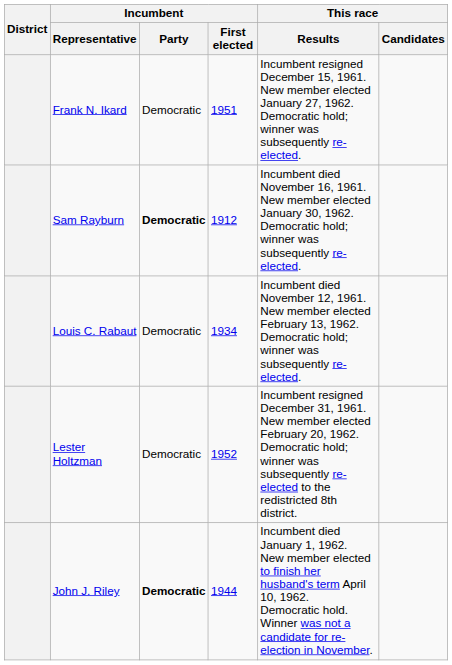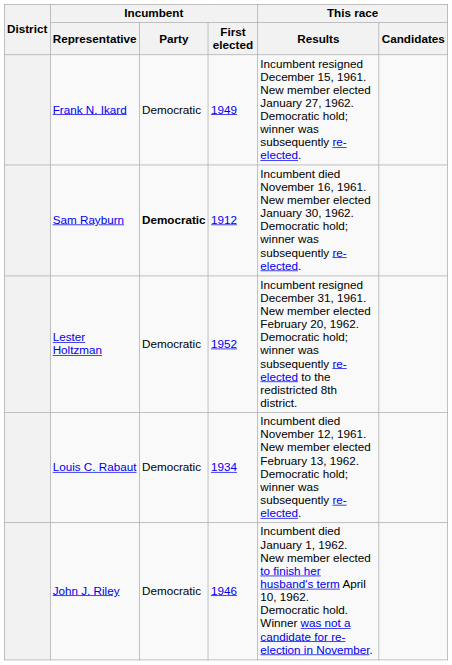Frank N. Ikard | Incumbent / First elected: 1951 -> 1949
rows swapped: Louis C. Rabaut <-> Lester Holtzman
John J. Riley | Incumbent / Party: bold -> normal
John J. Riley | Incumbent / First elected: 1944 -> 1946
